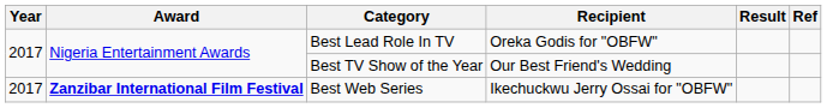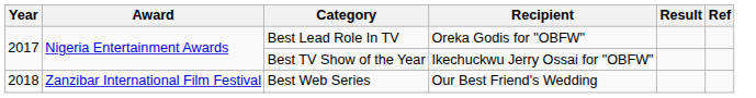Best TV Show of the Year | Recipient: Our Best Friend's Wedding -> Ikechuckwu Jerry Ossai for "OBFW"
Best Web Series | Year: 2017 -> 2018
Best Web Series | Award: bold -> normal
Best Web Series | Recipient: Ikechuckwu Jerry Ossai for "OBFW" -> Our Best Friend's Wedding
